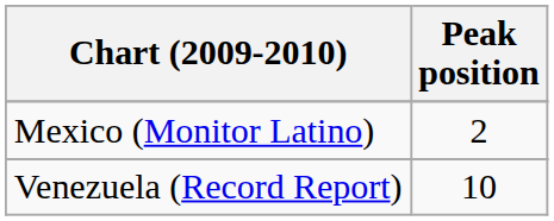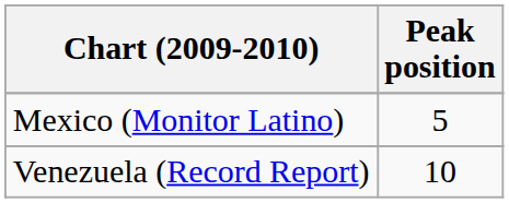Mexico (Monitor Latino) | Peak position: 2 -> 5
